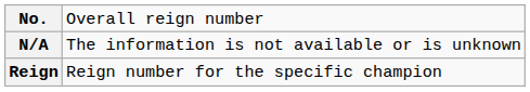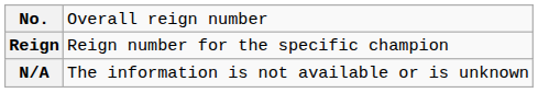rows swapped: Reign <-> N/A
